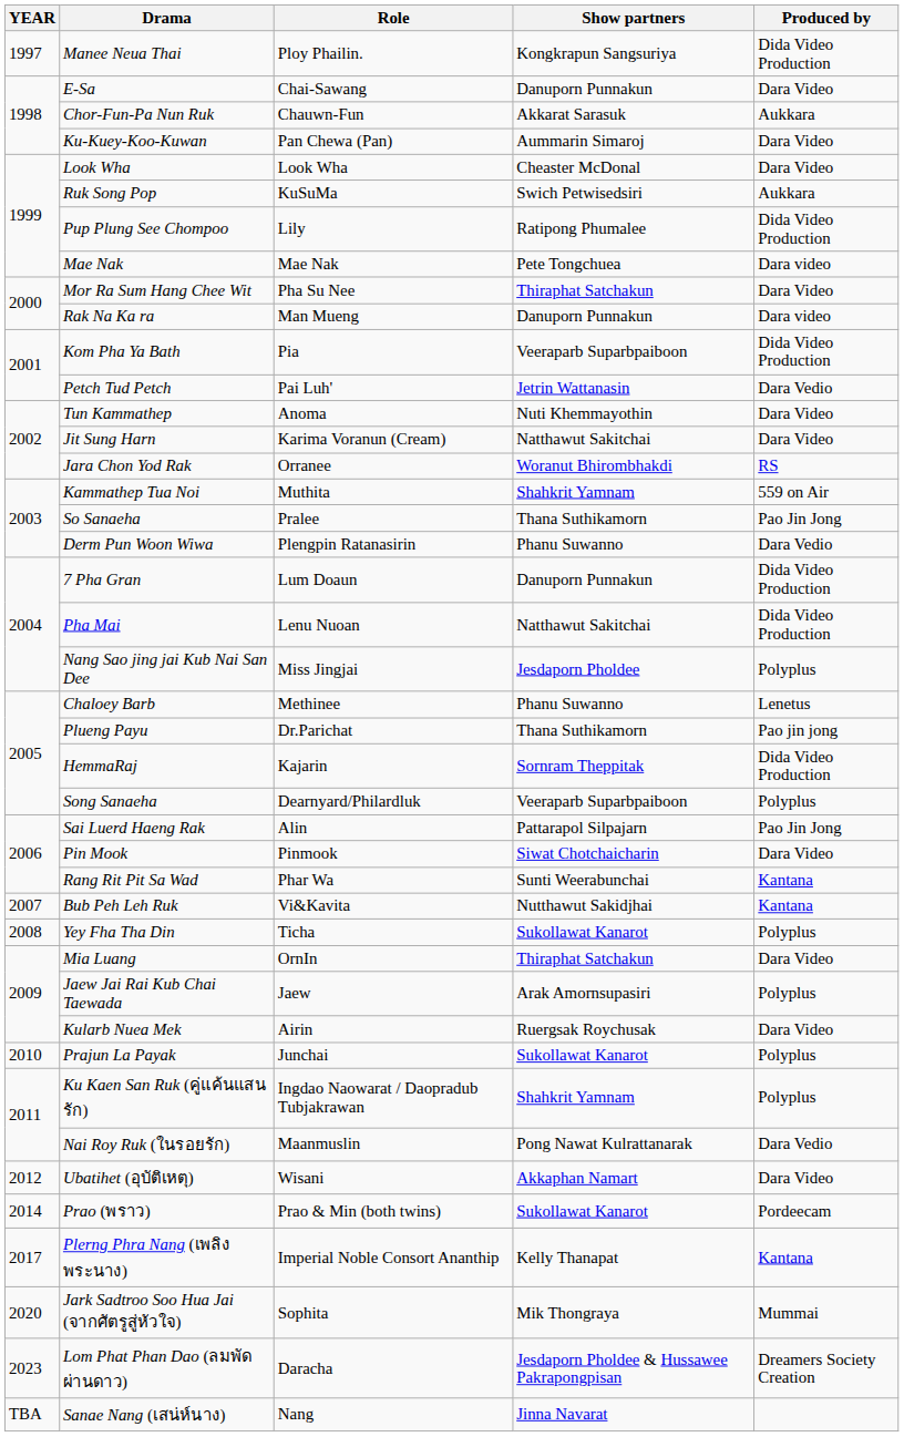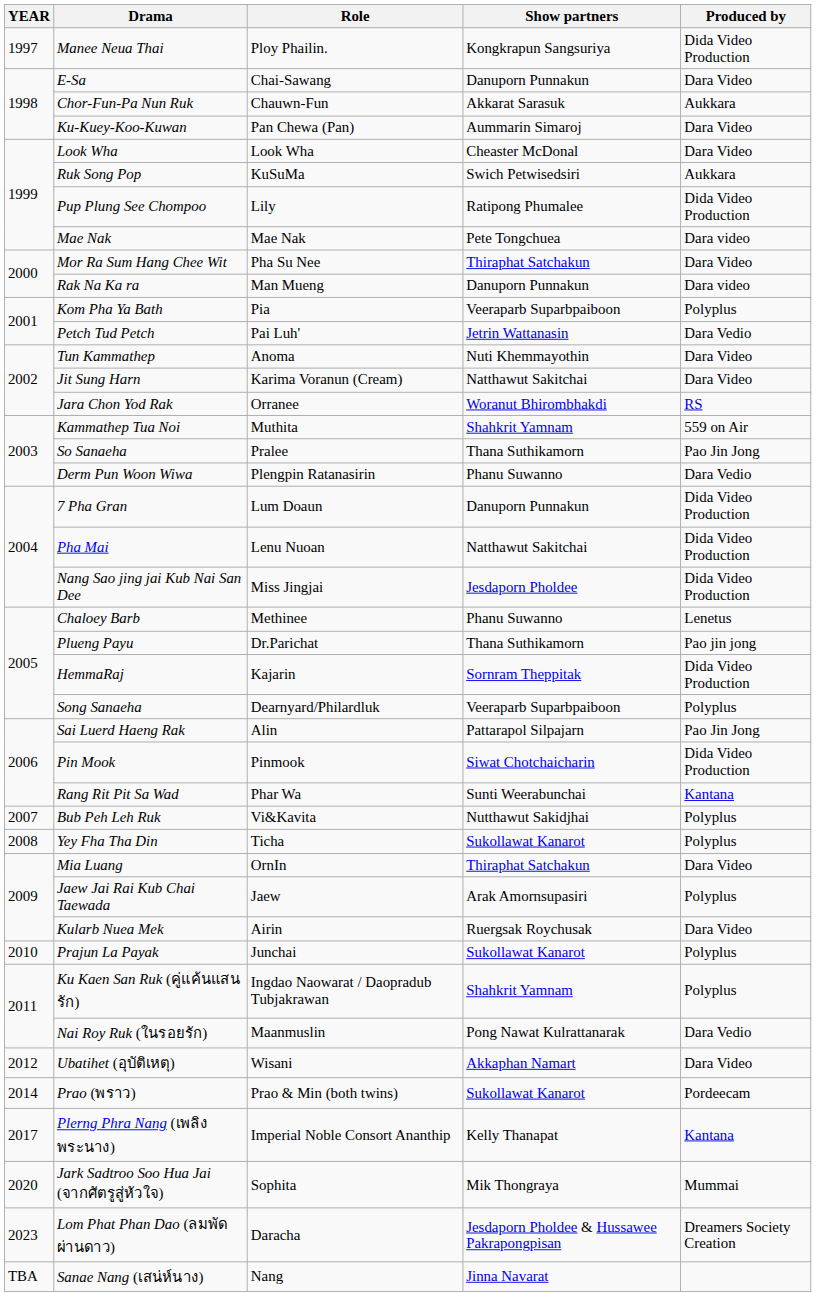Kom Pha Ya Bath | Produced by: Dida Video Production -> Polyplus
Nang Sao jing jai Kub Nai San Dee | Produced by: Polyplus -> Dida Video Production
Pin Mook | Produced by: Dara Video -> Dida Video Production
Bub Peh Leh Ruk | Produced by: Kantana -> Polyplus
